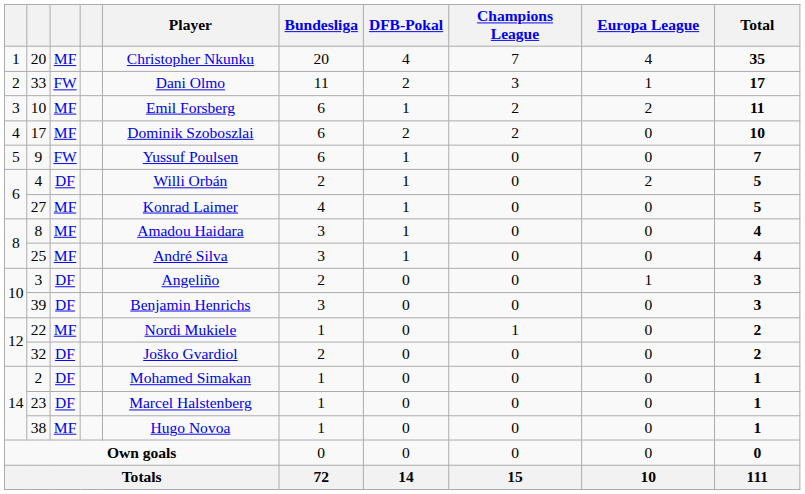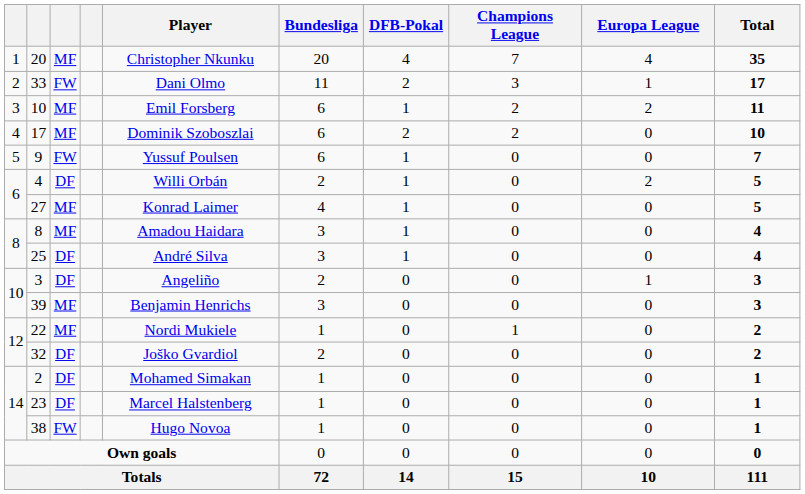25 | column 3: MF -> DF
39 | column 3: DF -> MF
38 | column 3: MF -> FW
